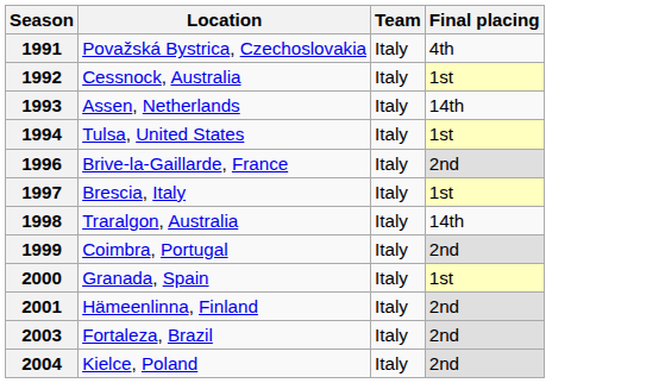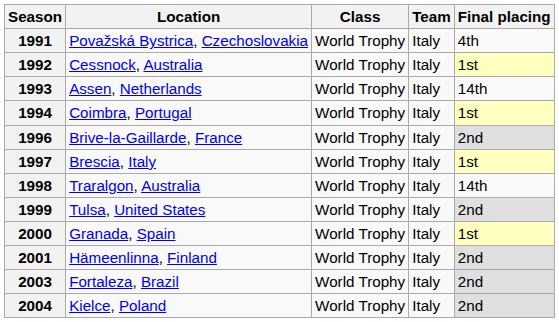+ column: Class | World Trophy | World Trophy | World Trophy | World Trophy | World Trophy | World Trophy | World Trophy | World Trophy | World Trophy | World Trophy | World Trophy | World Trophy
1994 | Location: Tulsa, United States -> Coimbra, Portugal
1999 | Location: Coimbra, Portugal -> Tulsa, United States
